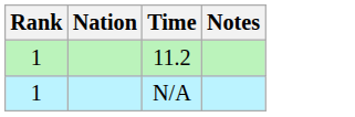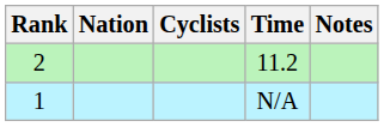+ column: Cyclists
11.2 | Rank: 1 -> 2
